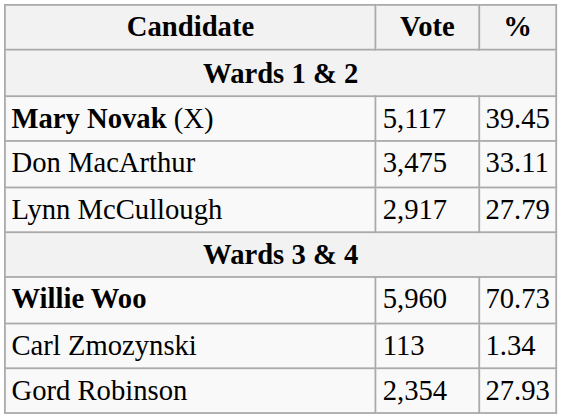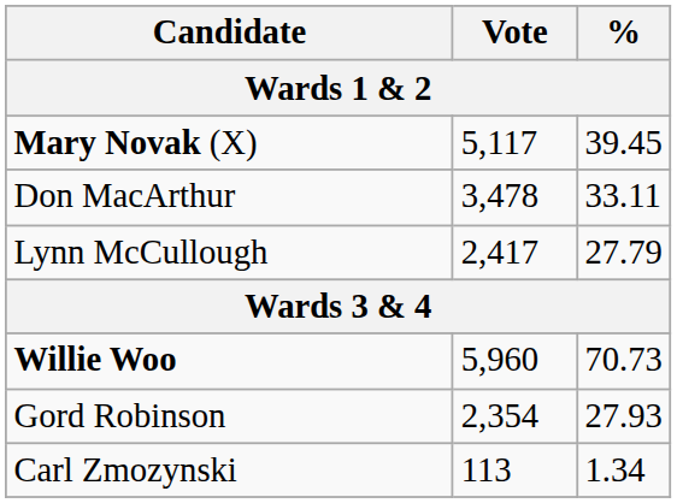Don MacArthur | Vote: 3,475 -> 3,478
Lynn McCullough | Vote: 2,917 -> 2,417
rows swapped: Gord Robinson <-> Carl Zmozynski
